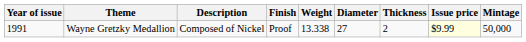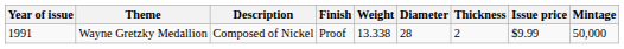Wayne Gretzky Medallion | Diameter: 27 -> 28
Wayne Gretzky Medallion | Issue price: lightyellow background -> no background
